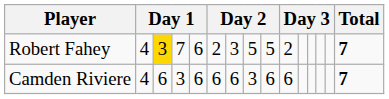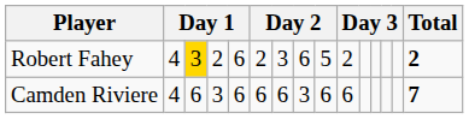Robert Fahey | column 4: 7 -> 2
Robert Fahey | column 8: 5 -> 6
Robert Fahey | Total: 7 -> 2
